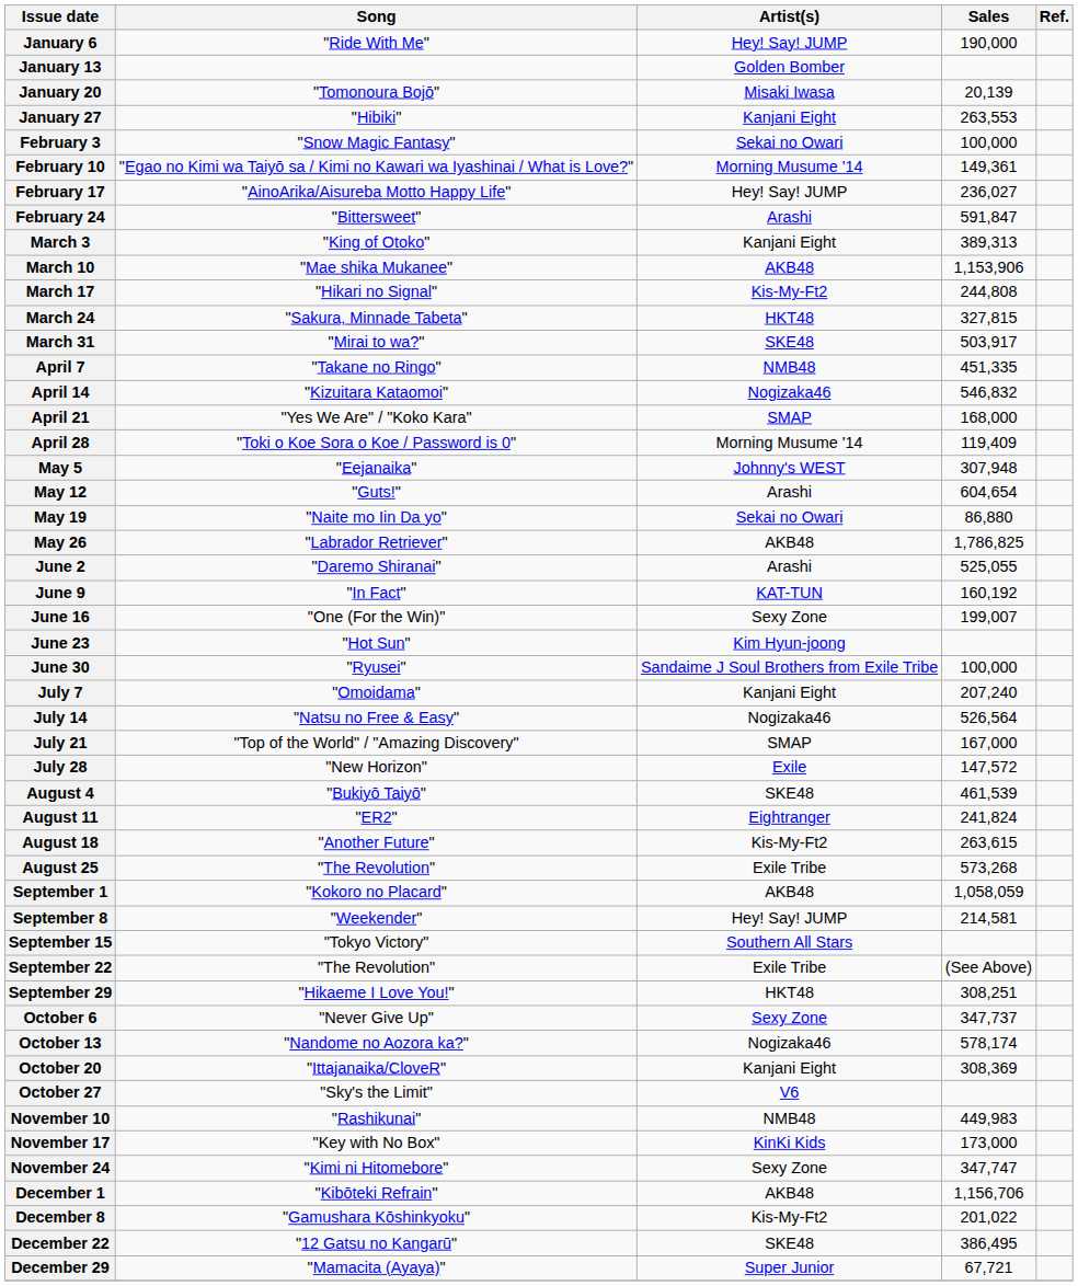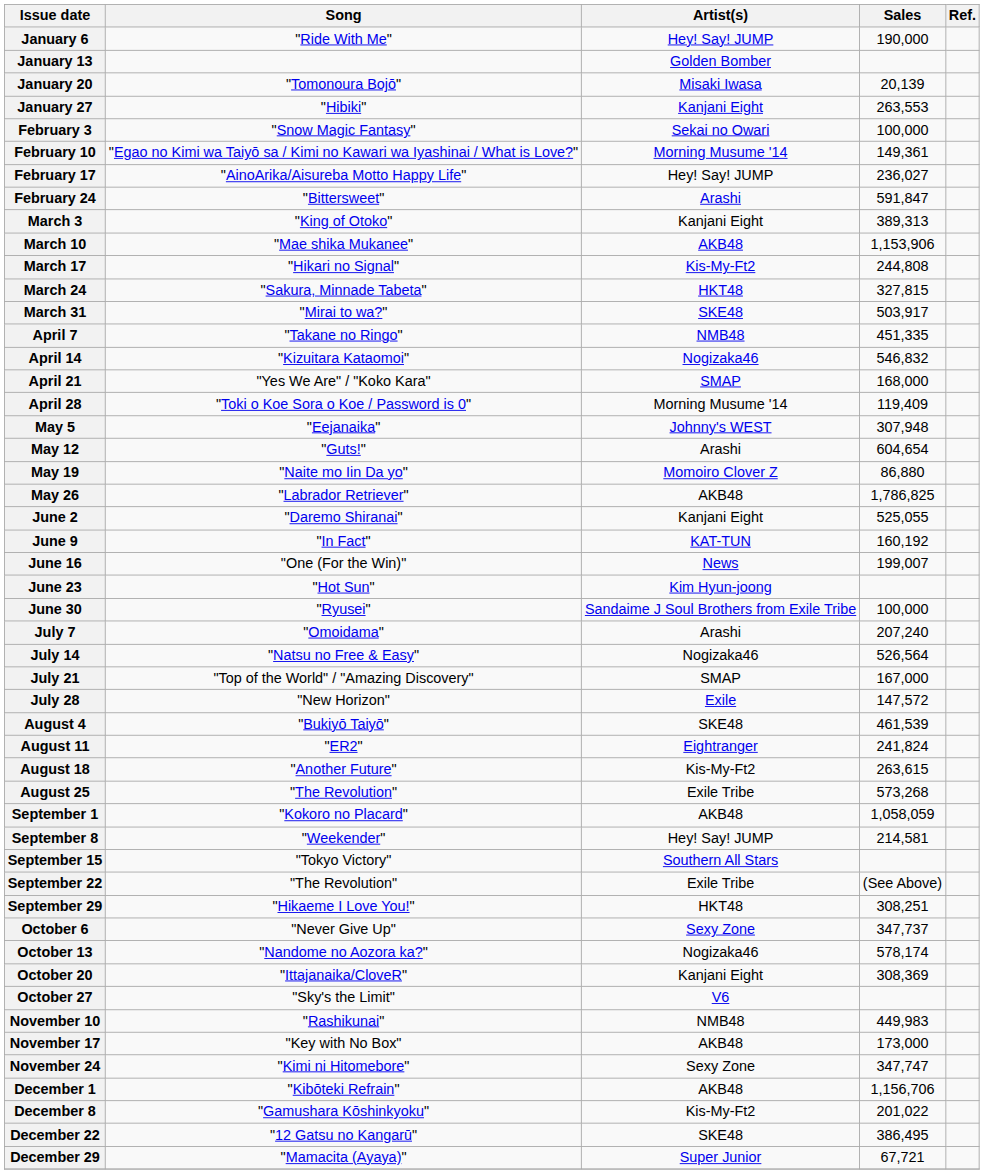May 19 | Artist(s): Sekai no Owari -> Momoiro Clover Z
June 2 | Artist(s): Arashi -> Kanjani Eight
June 16 | Artist(s): Sexy Zone -> News
July 7 | Artist(s): Kanjani Eight -> Arashi
November 17 | Artist(s): KinKi Kids -> AKB48
